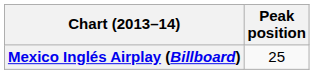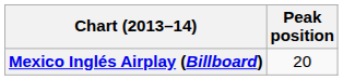Mexico Inglés Airplay (Billboard) | Peak position: 25 -> 20
